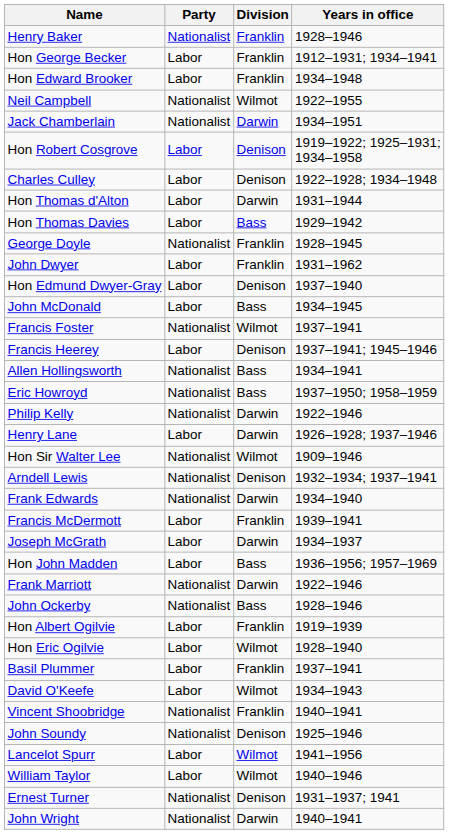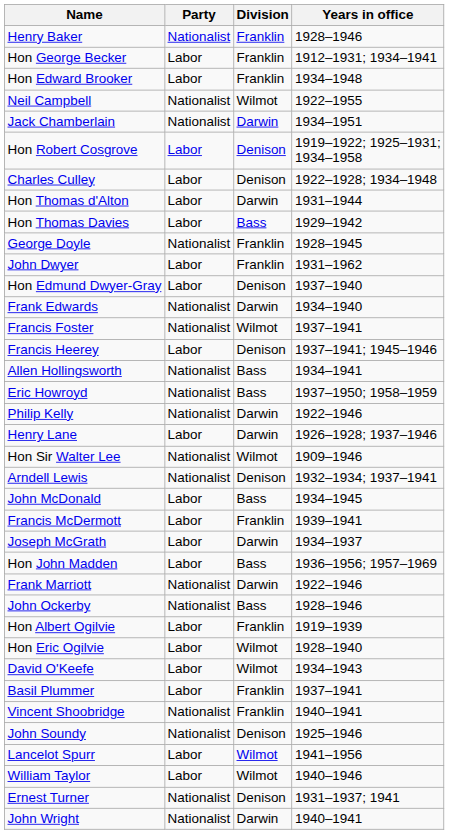rows swapped: Frank Edwards <-> John McDonald
rows swapped: David O'Keefe <-> Basil Plummer
